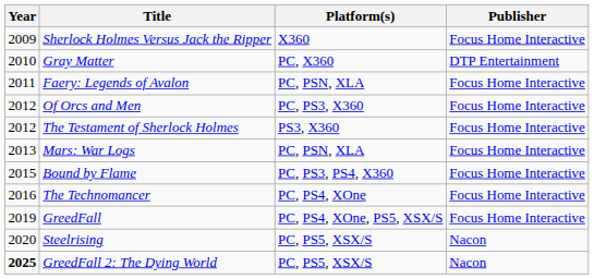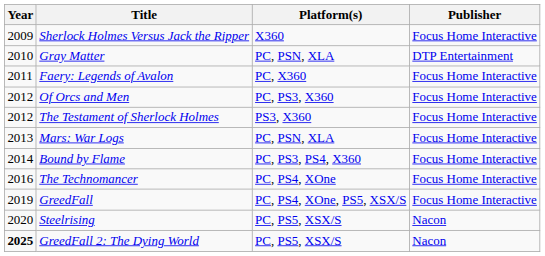Gray Matter | Platform(s): PC, X360 -> PC, PSN, XLA
Faery: Legends of Avalon | Platform(s): PC, PSN, XLA -> PC, X360
Bound by Flame | Year: 2015 -> 2014
